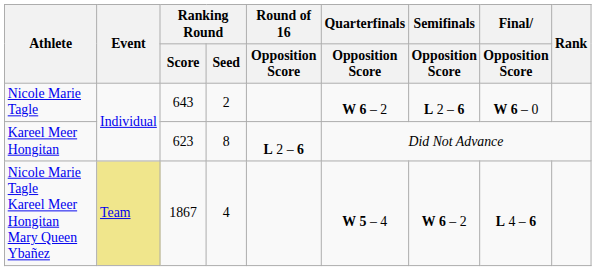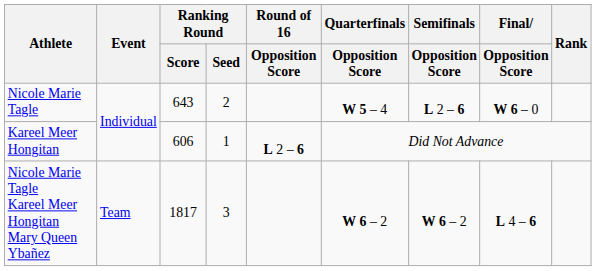Nicole Marie Tagle | Quarterfinals / Opposition Score: W 6 – 2 -> W 5 – 4
Kareel Meer Hongitan | Ranking Round / Score: 623 -> 606
Kareel Meer Hongitan | Ranking Round / Seed: 8 -> 1
Nicole Marie Tagle Kareel Meer Hongitan Mary Queen Ybañez | Event: khaki background -> no background
Nicole Marie Tagle Kareel Meer Hongitan Mary Queen Ybañez | Ranking Round / Score: 1867 -> 1817
Nicole Marie Tagle Kareel Meer Hongitan Mary Queen Ybañez | Ranking Round / Seed: 4 -> 3
Nicole Marie Tagle Kareel Meer Hongitan Mary Queen Ybañez | Quarterfinals / Opposition Score: W 5 – 4 -> W 6 – 2
